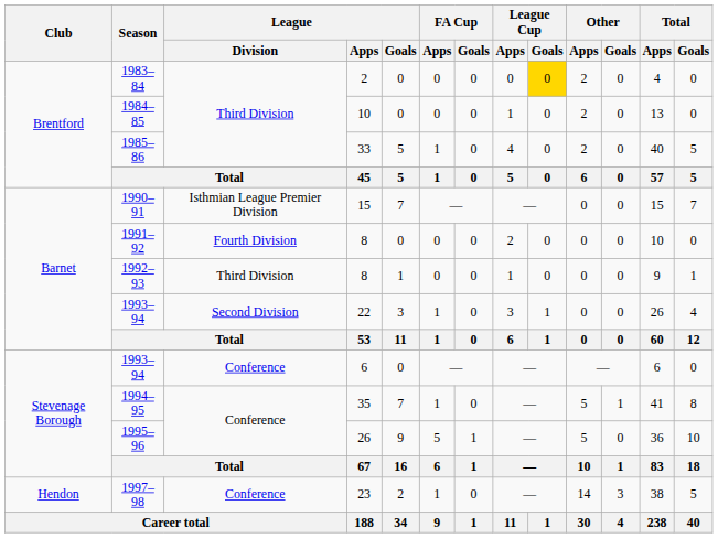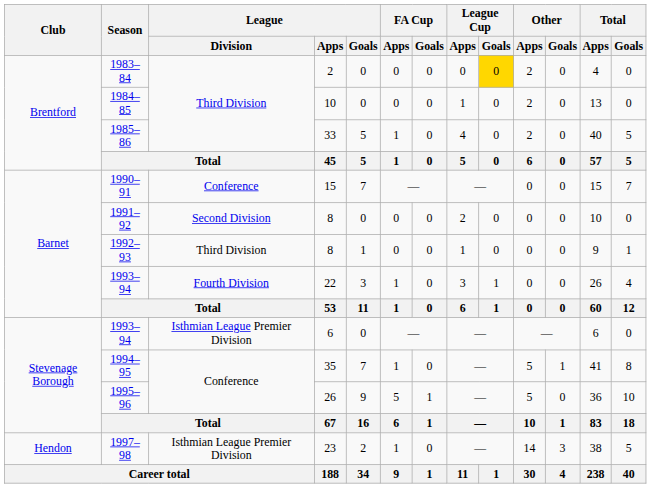1990–91 | League / Division: Isthmian League Premier Division -> Conference
1991–92 | League / Division: Fourth Division -> Second Division
1993–94 / 22 | League / Division: Second Division -> Fourth Division
1993–94 / 6 | League / Division: Conference -> Isthmian League Premier Division
1997–98 | League / Division: Conference -> Isthmian League Premier Division
